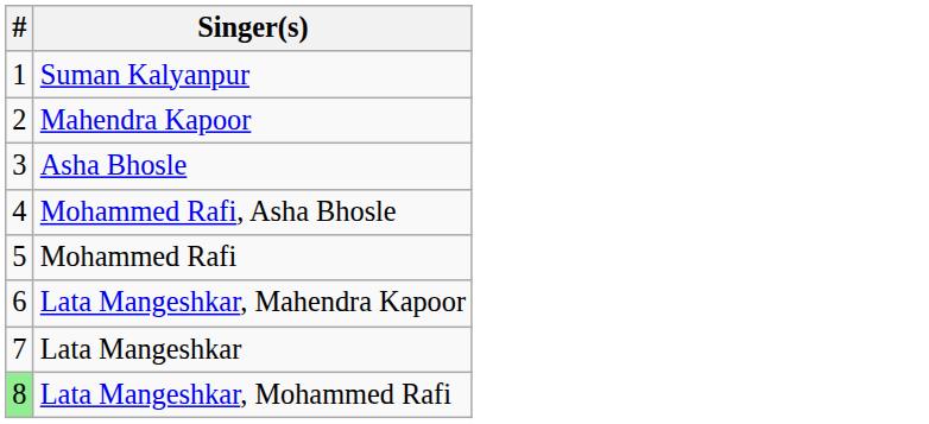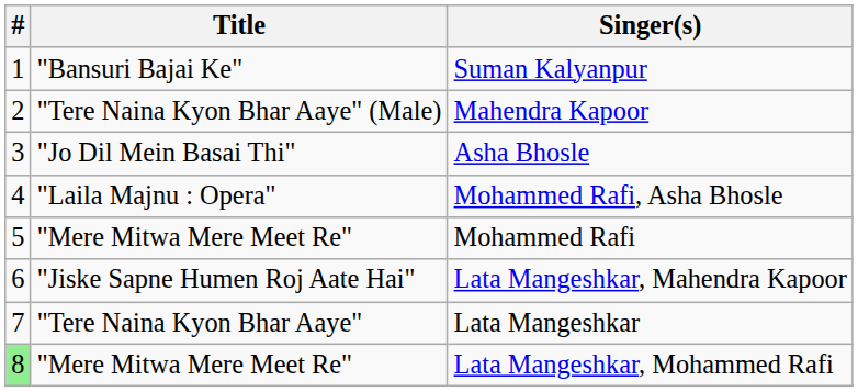+ column: Title | "Bansuri Bajai Ke" | "Tere Naina Kyon Bhar Aaye" (Male) | "Jo Dil Mein Basai Thi" | "Laila Majnu : Opera" | "Mere Mitwa Mere Meet Re" | "Jiske Sapne Humen Roj Aate Hai" | "Tere Naina Kyon Bhar Aaye" | "Mere Mitwa Mere Meet Re"
